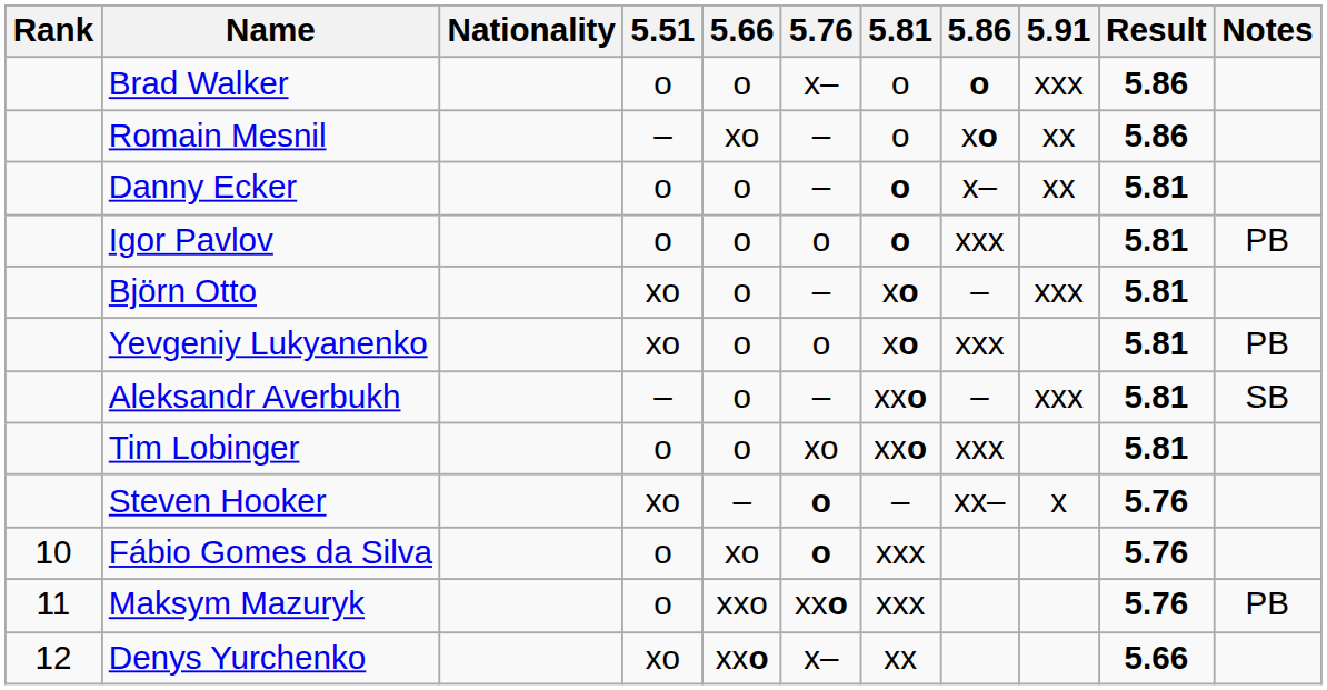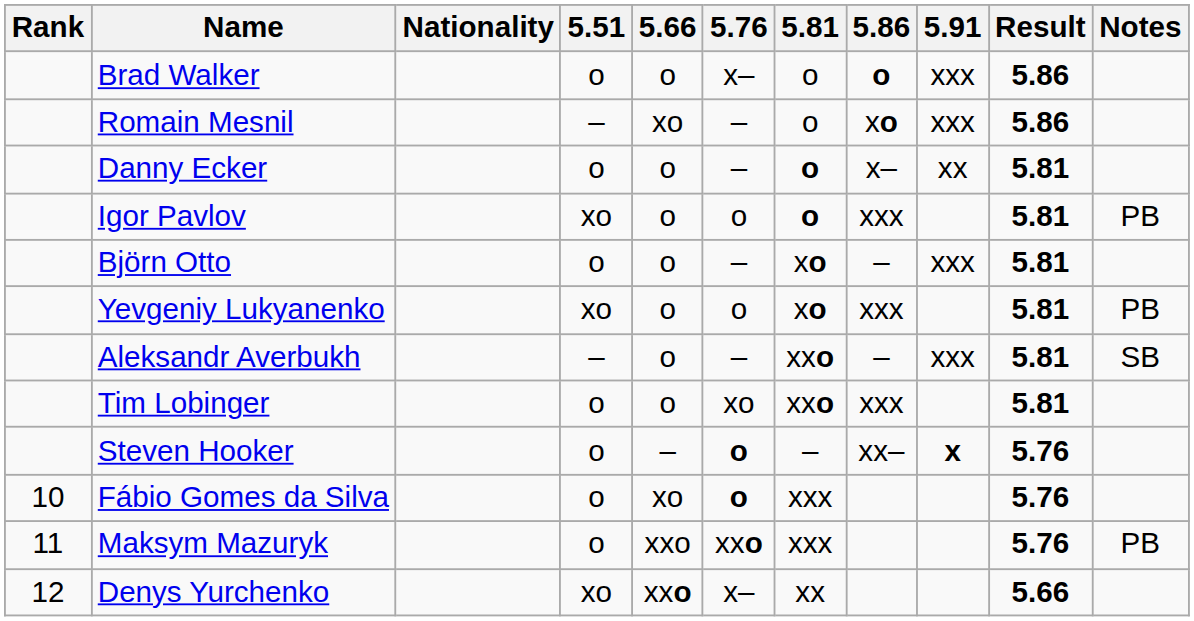Romain Mesnil | 5.91: xx -> xxx
Igor Pavlov | 5.51: o -> xo
Björn Otto | 5.51: xo -> o
Steven Hooker | 5.51: xo -> o
Steven Hooker | 5.91: normal -> bold
